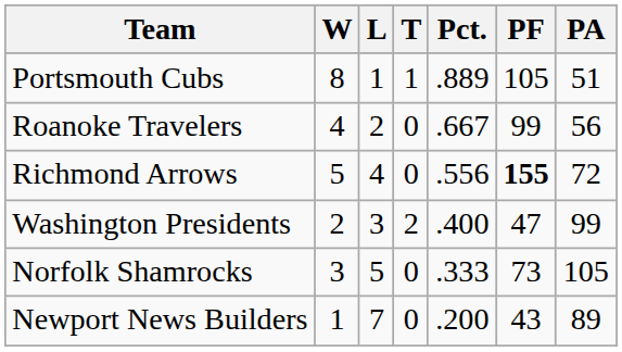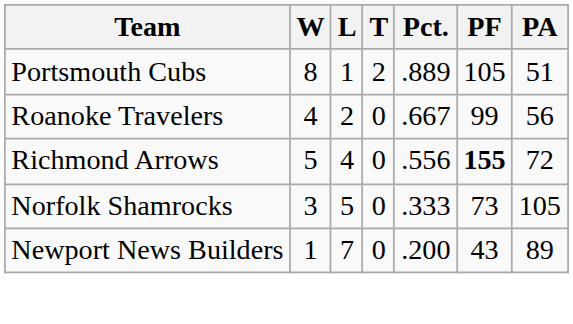Portsmouth Cubs | T: 1 -> 2
- row: Washington Presidents | 2 | 3 | 2 | .400 | 47 | 99
